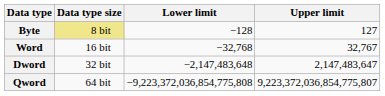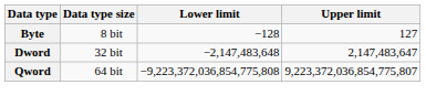Byte | Data type size: khaki background -> no background
- row: Word | 16 bit | −32,768 | 32,767
